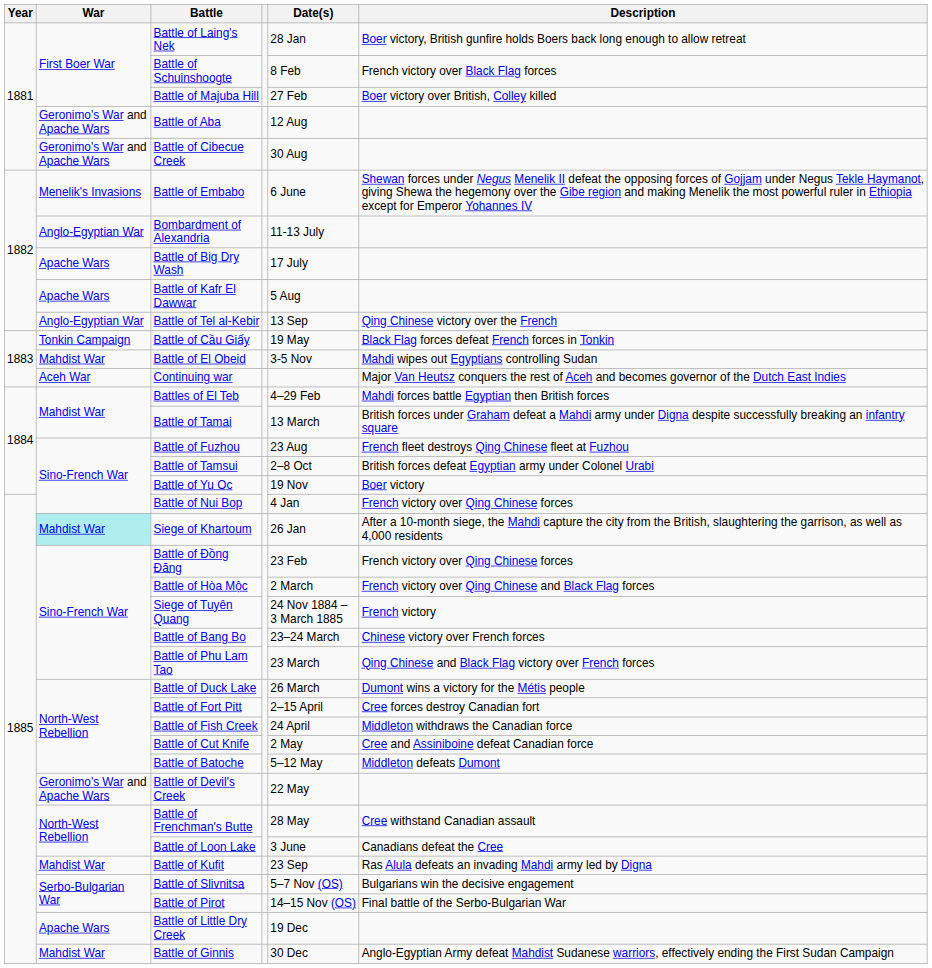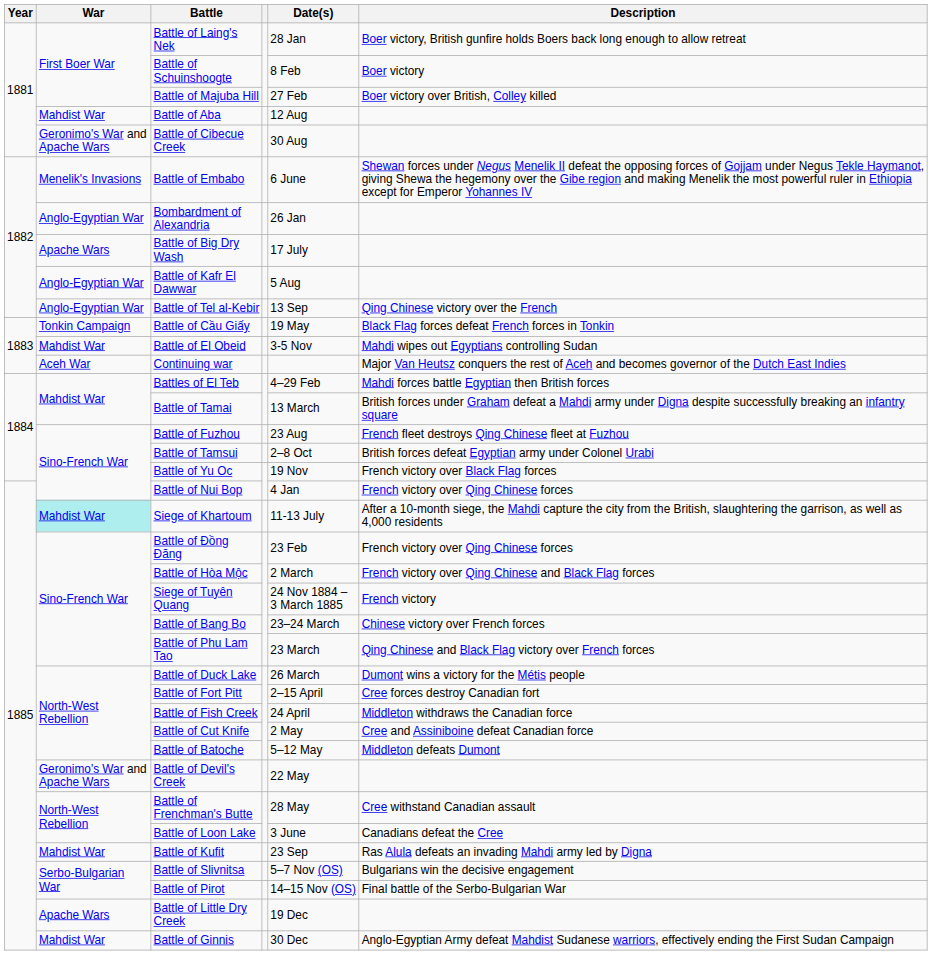Battle of Schuinshoogte | Description: French victory over Black Flag forces -> Boer victory
Battle of Aba | War: Geronimo's War and Apache Wars -> Mahdist War
Bombardment of Alexandria | Date(s): 11-13 July -> 26 Jan
Battle of Kafr El Dawwar | War: Apache Wars -> Anglo-Egyptian War
Battle of Yu Oc | Description: Boer victory -> French victory over Black Flag forces
Siege of Khartoum | Date(s): 26 Jan -> 11-13 July
